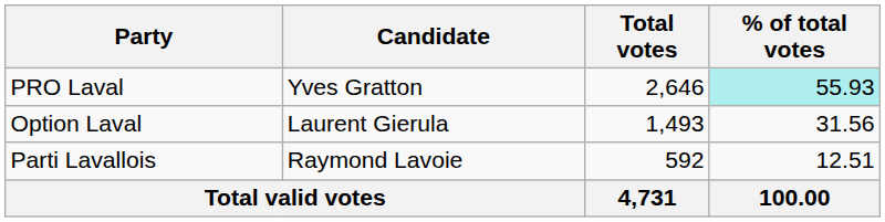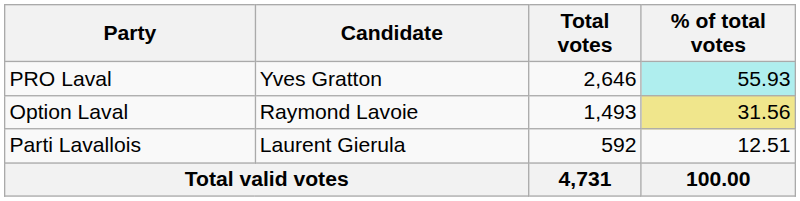Option Laval | Candidate: Laurent Gierula -> Raymond Lavoie
Option Laval | % of total votes: no background -> khaki background
Parti Lavallois | Candidate: Raymond Lavoie -> Laurent Gierula
